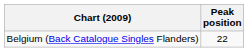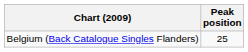Belgium (Back Catalogue Singles Flanders) | Peak position: 22 -> 25
